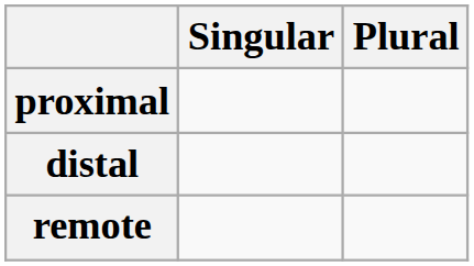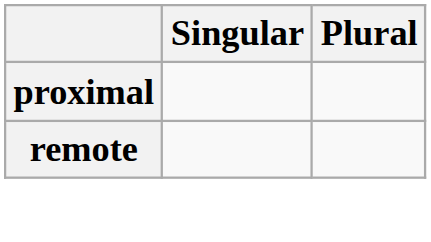- row: distal
